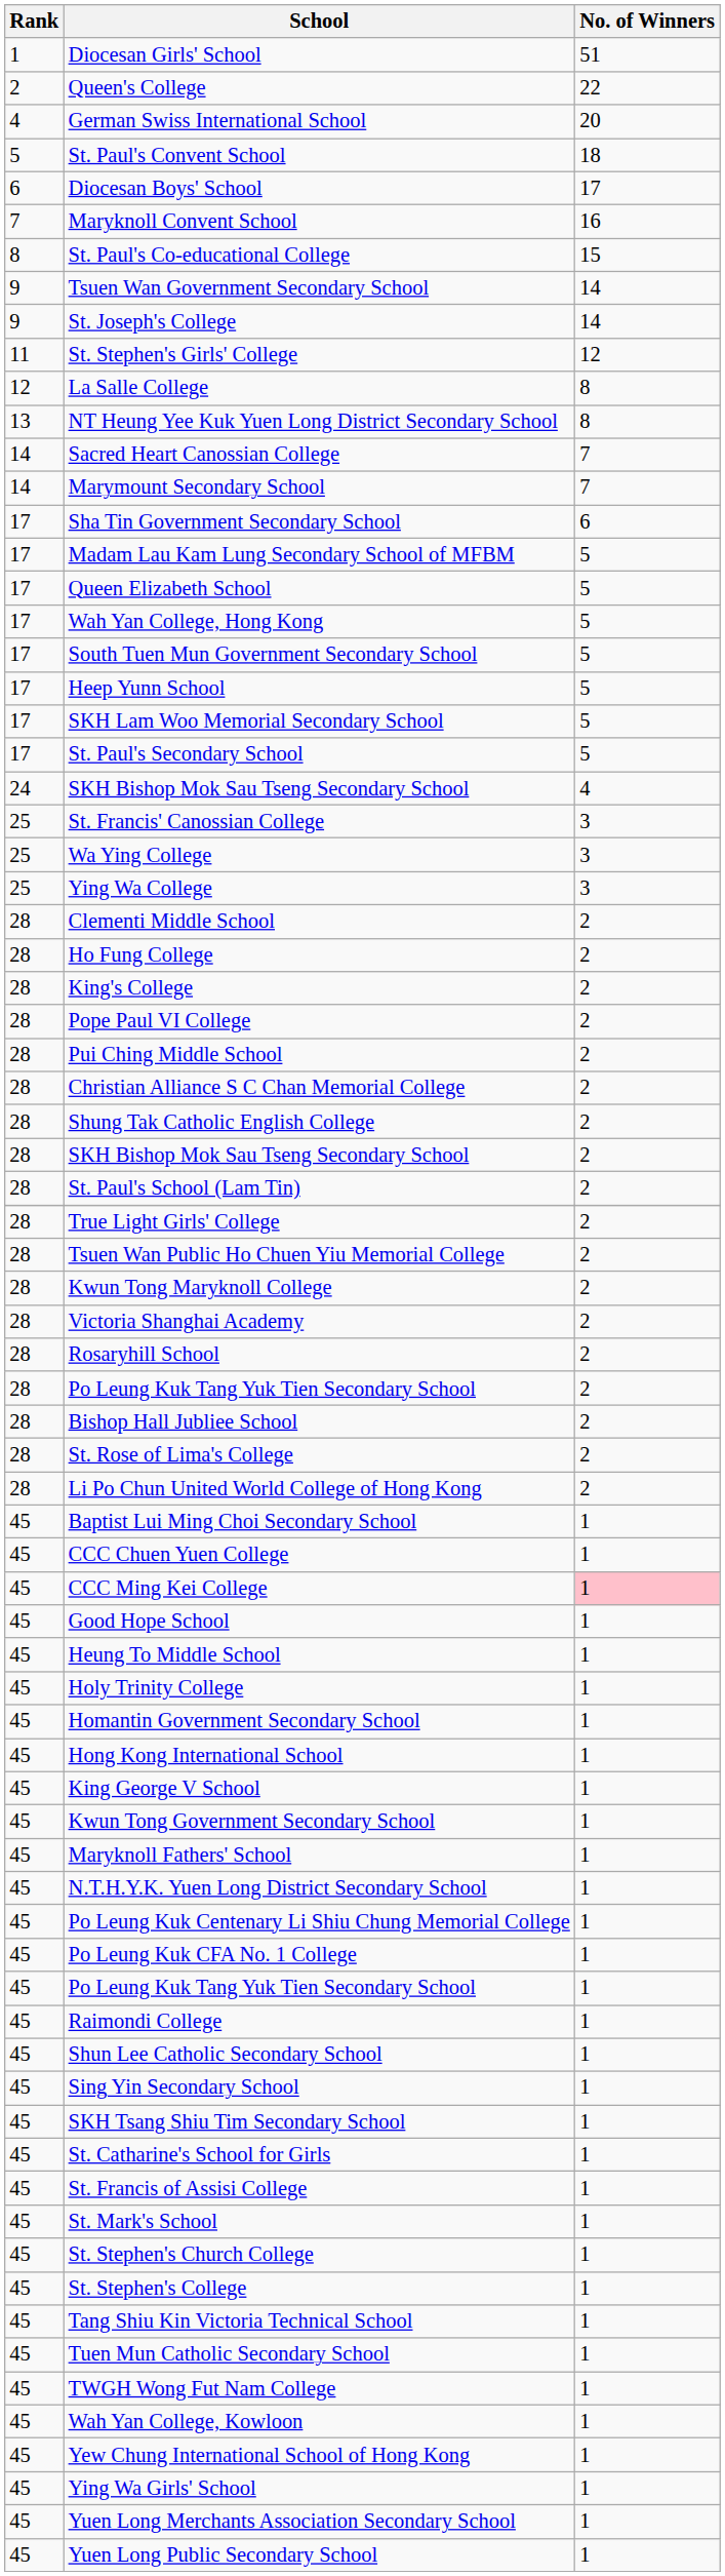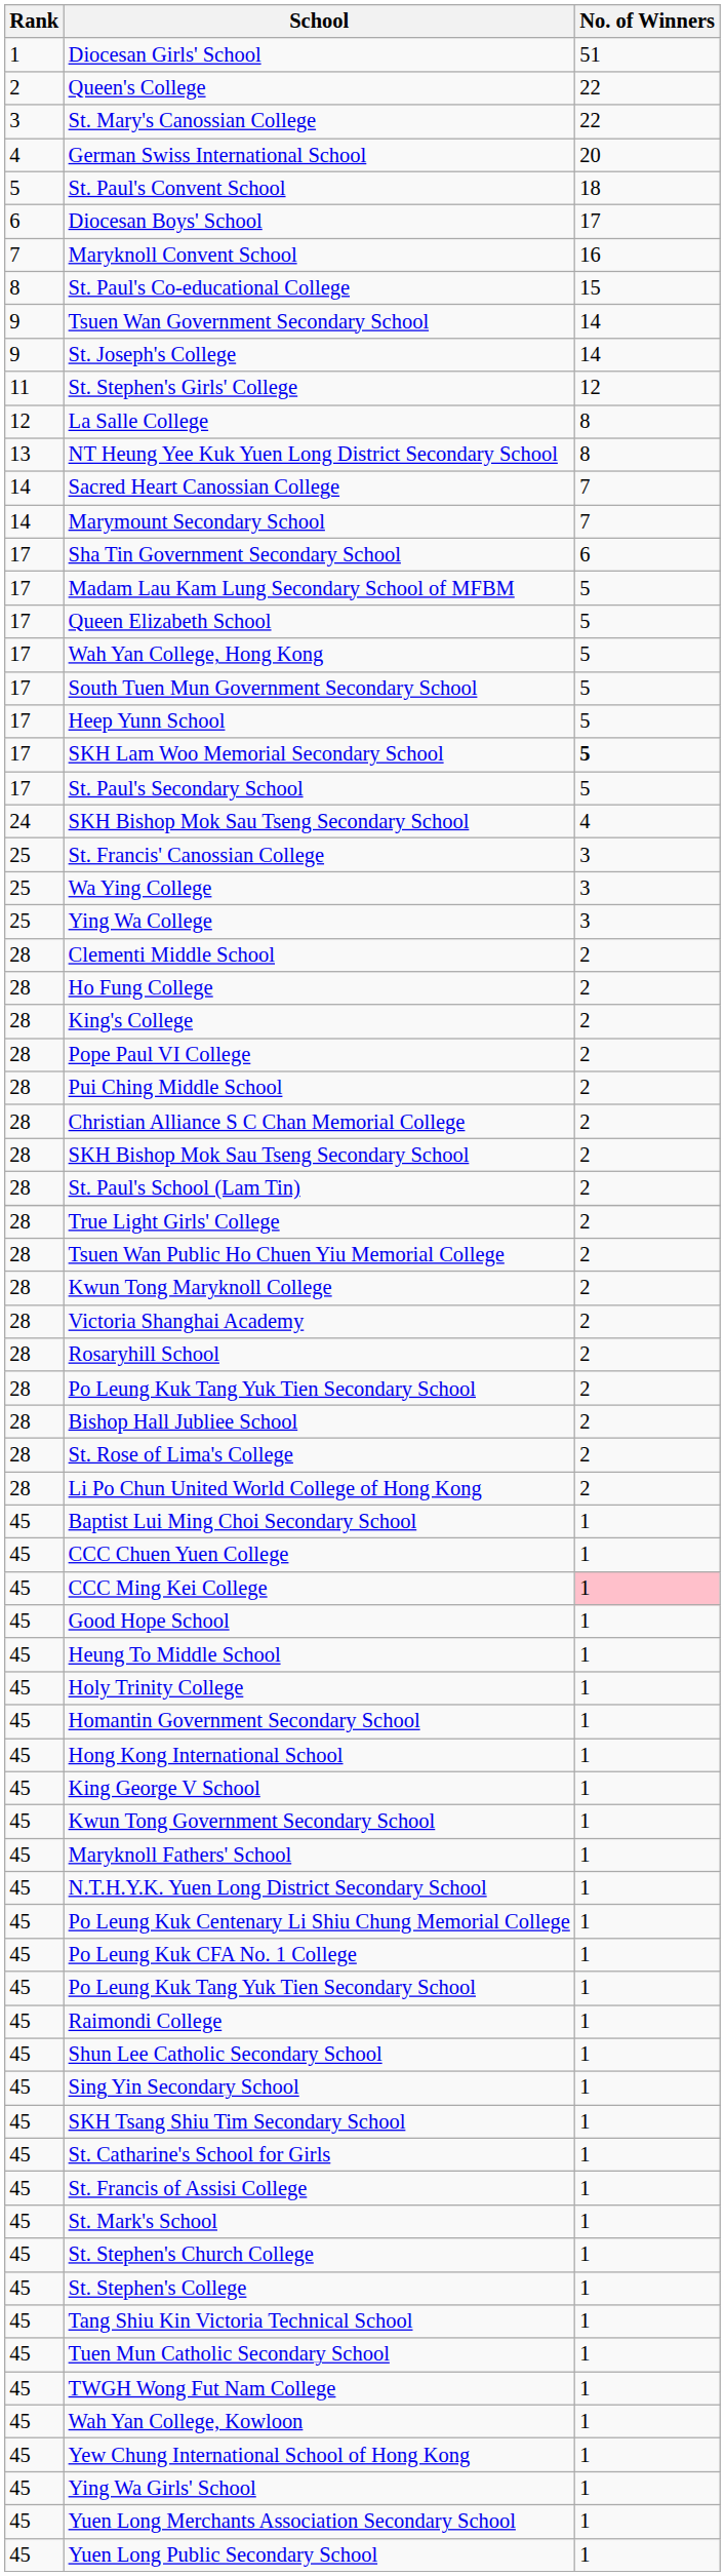+ row: 3 | St. Mary's Canossian College | 22
SKH Lam Woo Memorial Secondary School | No. of Winners: normal -> bold
- row: 28 | Shung Tak Catholic English College | 2
